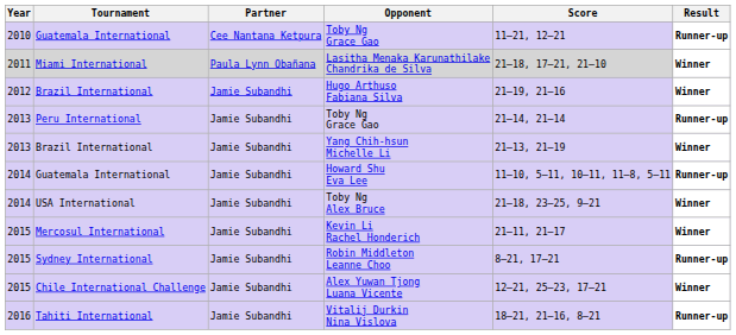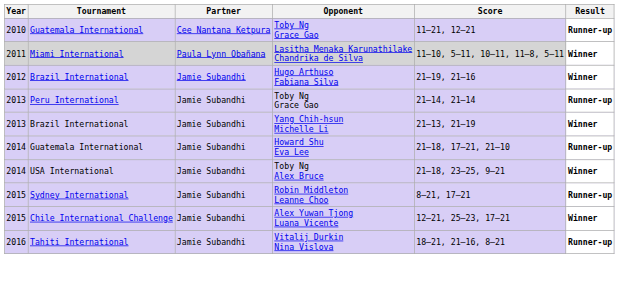Lasitha Menaka Karunathilake Chandrika de Silva | Score: 21–18, 17–21, 21–10 -> 11–10, 5–11, 10–11, 11–8, 5–11
Howard Shu Eva Lee | Score: 11–10, 5–11, 10–11, 11–8, 5–11 -> 21–18, 17–21, 21–10
- row: 2015 | Mercosul International | Jamie Subandhi | Kevin Li Rachel Honderich | 21–11, 21–17 | Winner
